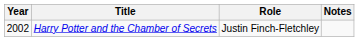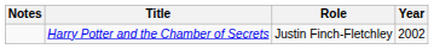columns swapped: Year <-> Notes
